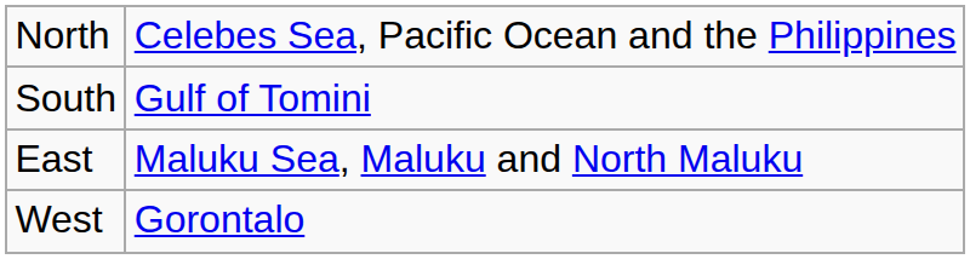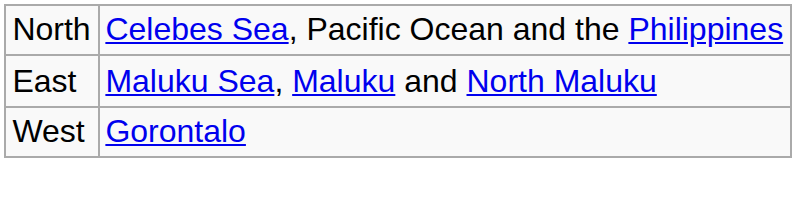- row: South | Gulf of Tomini
